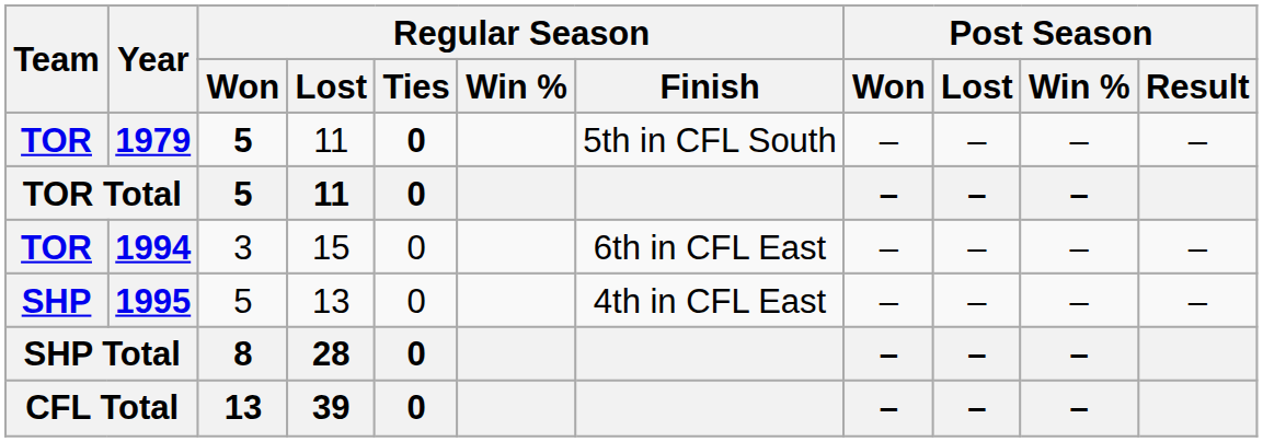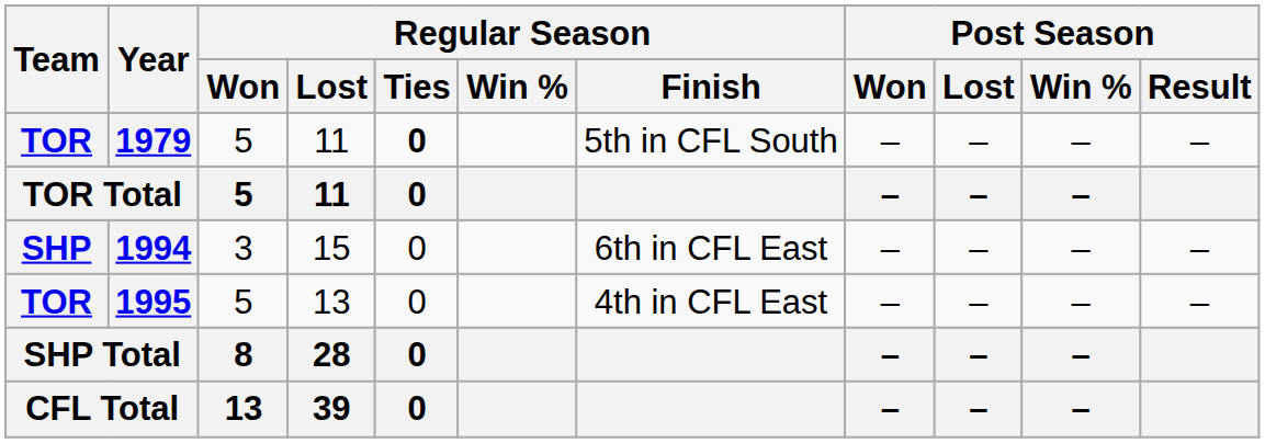1979 | Regular Season / Won: bold -> normal
1994 | Team: TOR -> SHP
1995 | Team: SHP -> TOR
